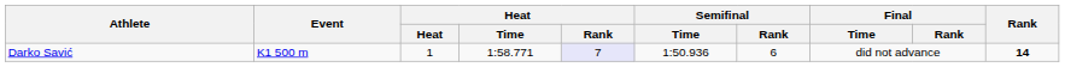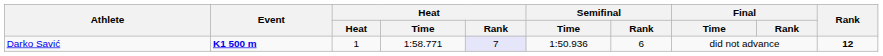Darko Savić | Event: normal -> bold
Darko Savić | Rank: 14 -> 12
